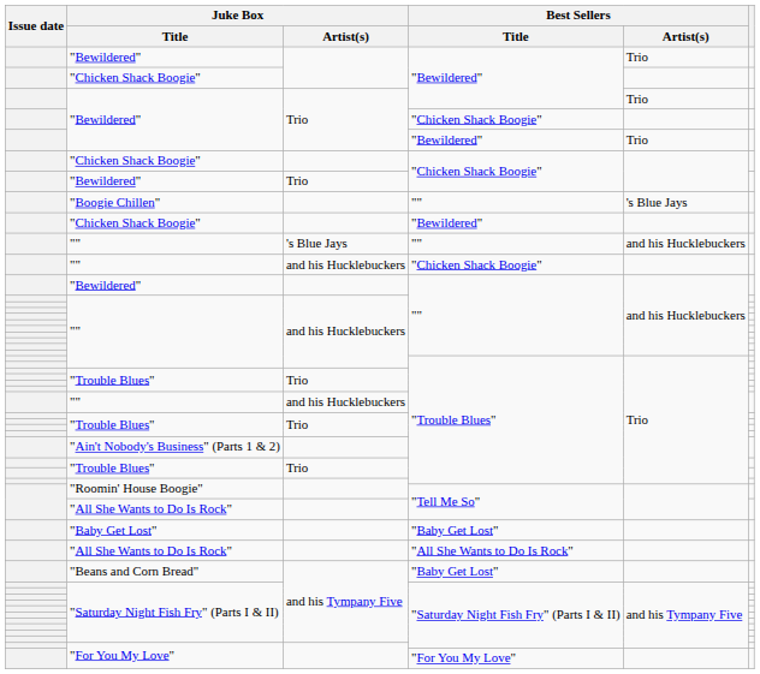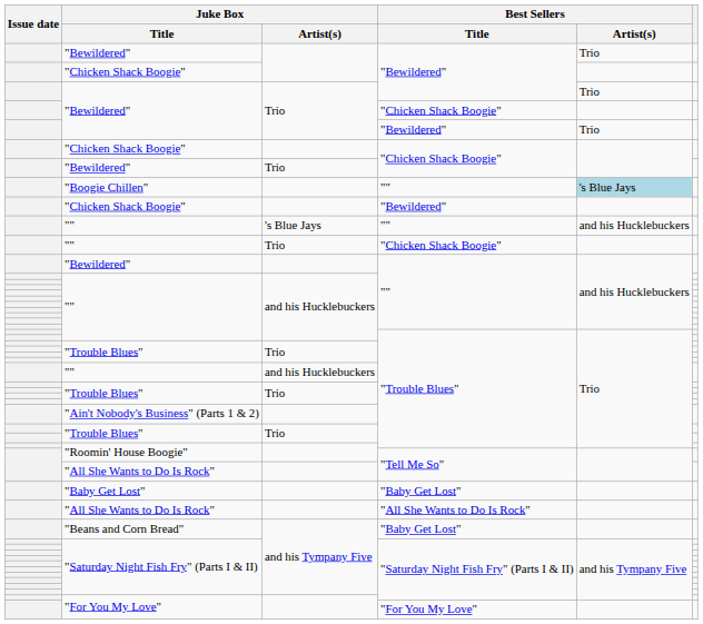"Boogie Chillen" | Best Sellers / Artist(s): no background -> lightblue background
"" / "Chicken Shack Boogie" | Juke Box / Artist(s): and his Hucklebuckers -> Trio
